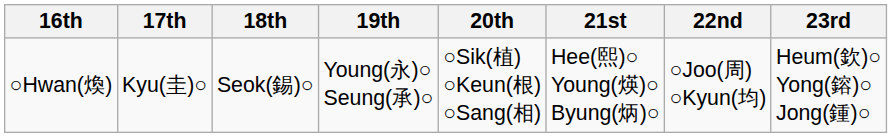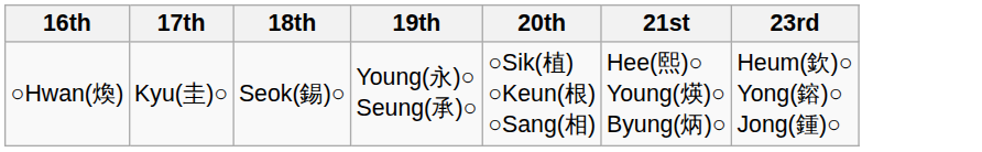- column: 22nd | ○Joo(周) ○Kyun(均)
